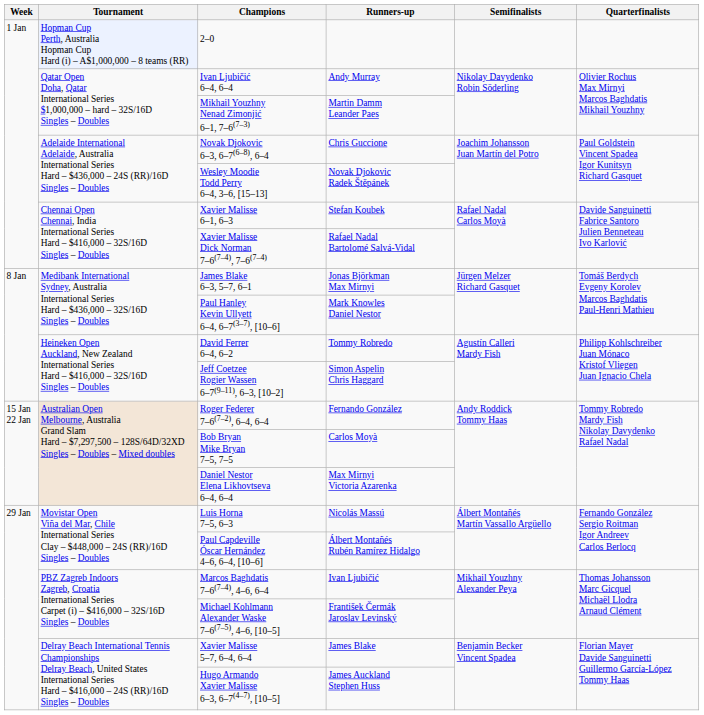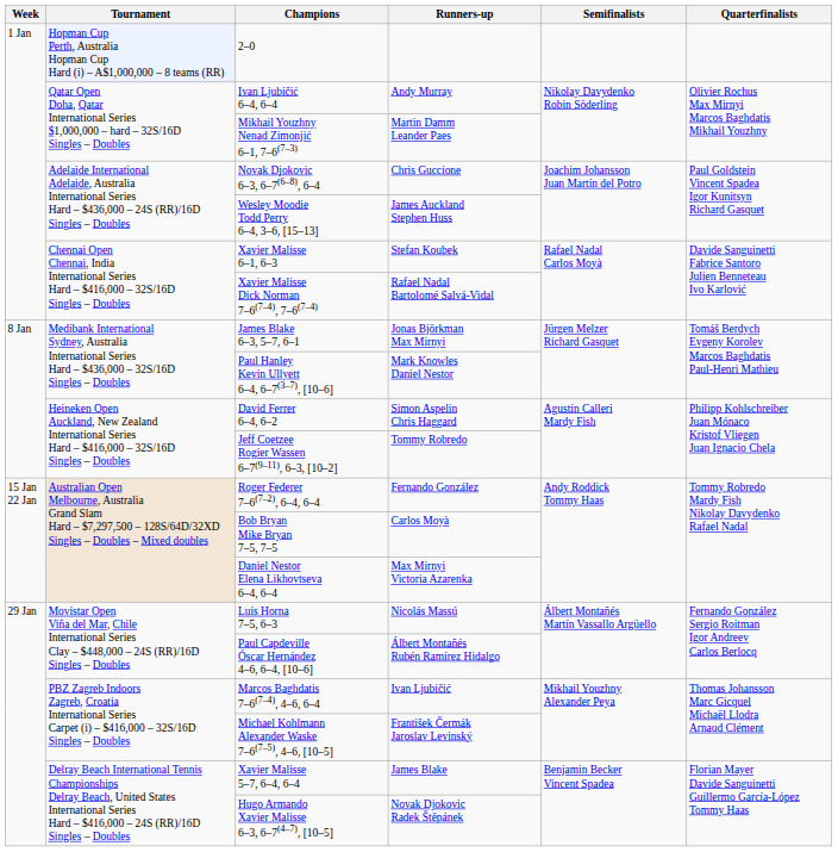Wesley Moodie Todd Perry 6–4, 3–6, [15–13] | Runners-up: Novak Djokovic Radek Štěpánek -> James Auckland Stephen Huss
David Ferrer 6–4, 6–2 | Runners-up: Tommy Robredo -> Simon Aspelin Chris Haggard
Jeff Coetzee Rogier Wassen 6–7(9–11), 6–3, [10–2] | Runners-up: Simon Aspelin Chris Haggard -> Tommy Robredo
Hugo Armando Xavier Malisse 6–3, 6–7(4–7), [10–5] | Runners-up: James Auckland Stephen Huss -> Novak Djokovic Radek Štěpánek
